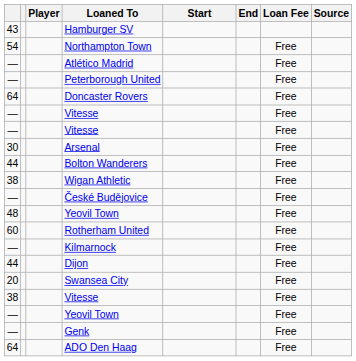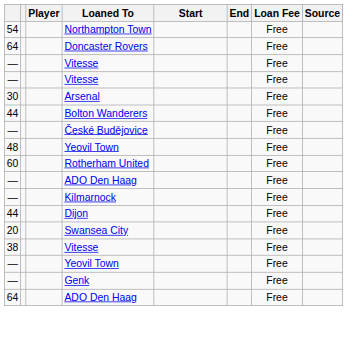- row: 43 | Hamburger SV
- row: — | Atlético Madrid | Free
- row: — | Peterborough United | Free
- row: 38 | Wigan Athletic | Free
+ row: — | ADO Den Haag | Free
